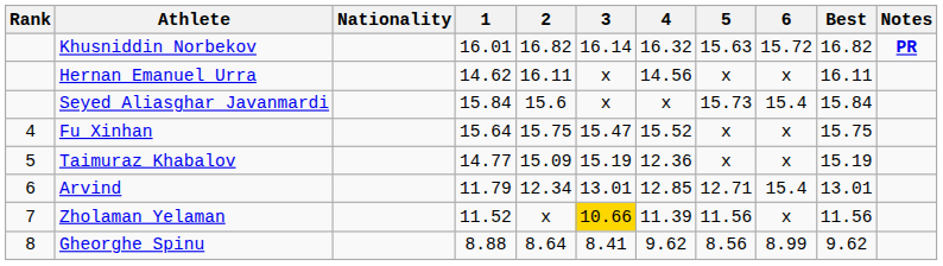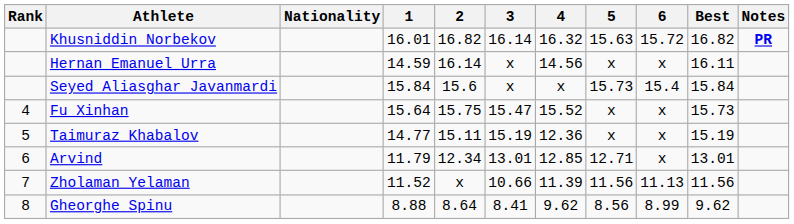Hernan Emanuel Urra | 1: 14.62 -> 14.59
Hernan Emanuel Urra | 2: 16.11 -> 16.14
Fu Xinhan | Best: 15.75 -> 15.73
Taimuraz Khabalov | 2: 15.09 -> 15.11
Arvind | 6: 15.4 -> x
Zholaman Yelaman | 3: gold background -> no background
Zholaman Yelaman | 6: x -> 11.13
